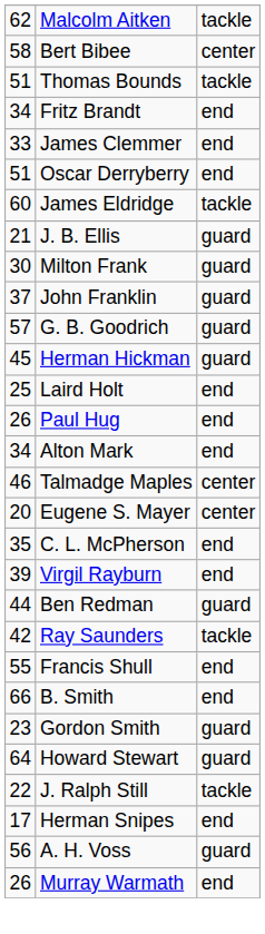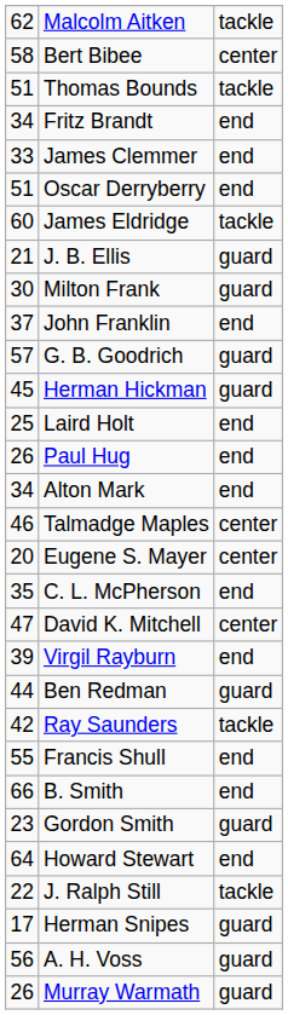John Franklin | column 3: guard -> end
+ row: 47 | David K. Mitchell | center
Howard Stewart | column 3: guard -> end
Herman Snipes | column 3: end -> guard
Murray Warmath | column 3: end -> guard
